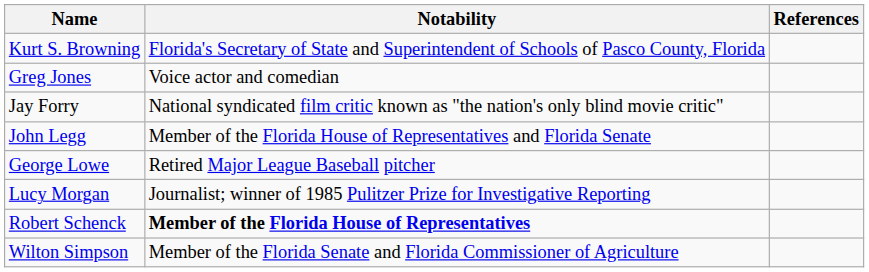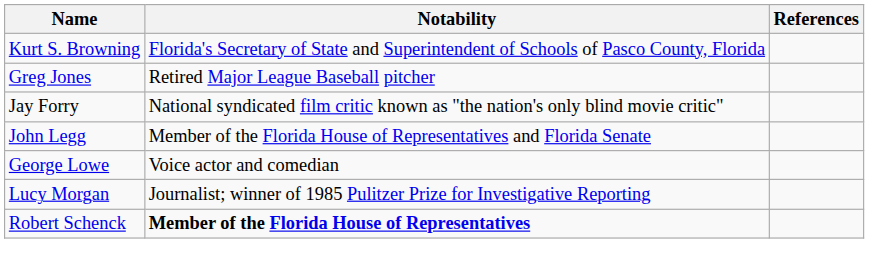Greg Jones | Notability: Voice actor and comedian -> Retired Major League Baseball pitcher
George Lowe | Notability: Retired Major League Baseball pitcher -> Voice actor and comedian
- row: Wilton Simpson | Member of the Florida Senate and Florida Commissioner of Agriculture
